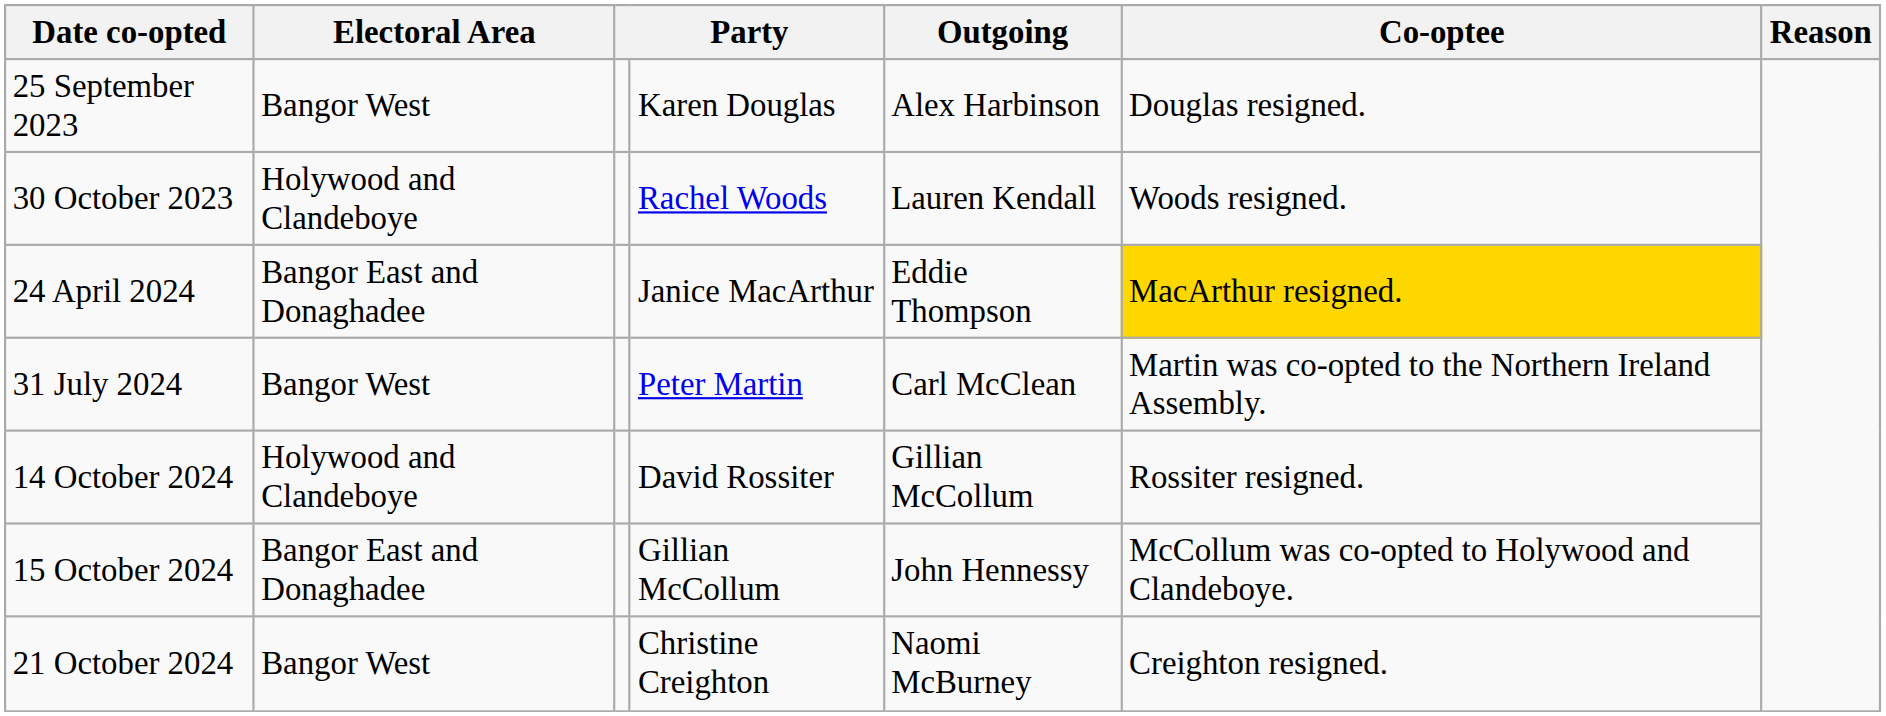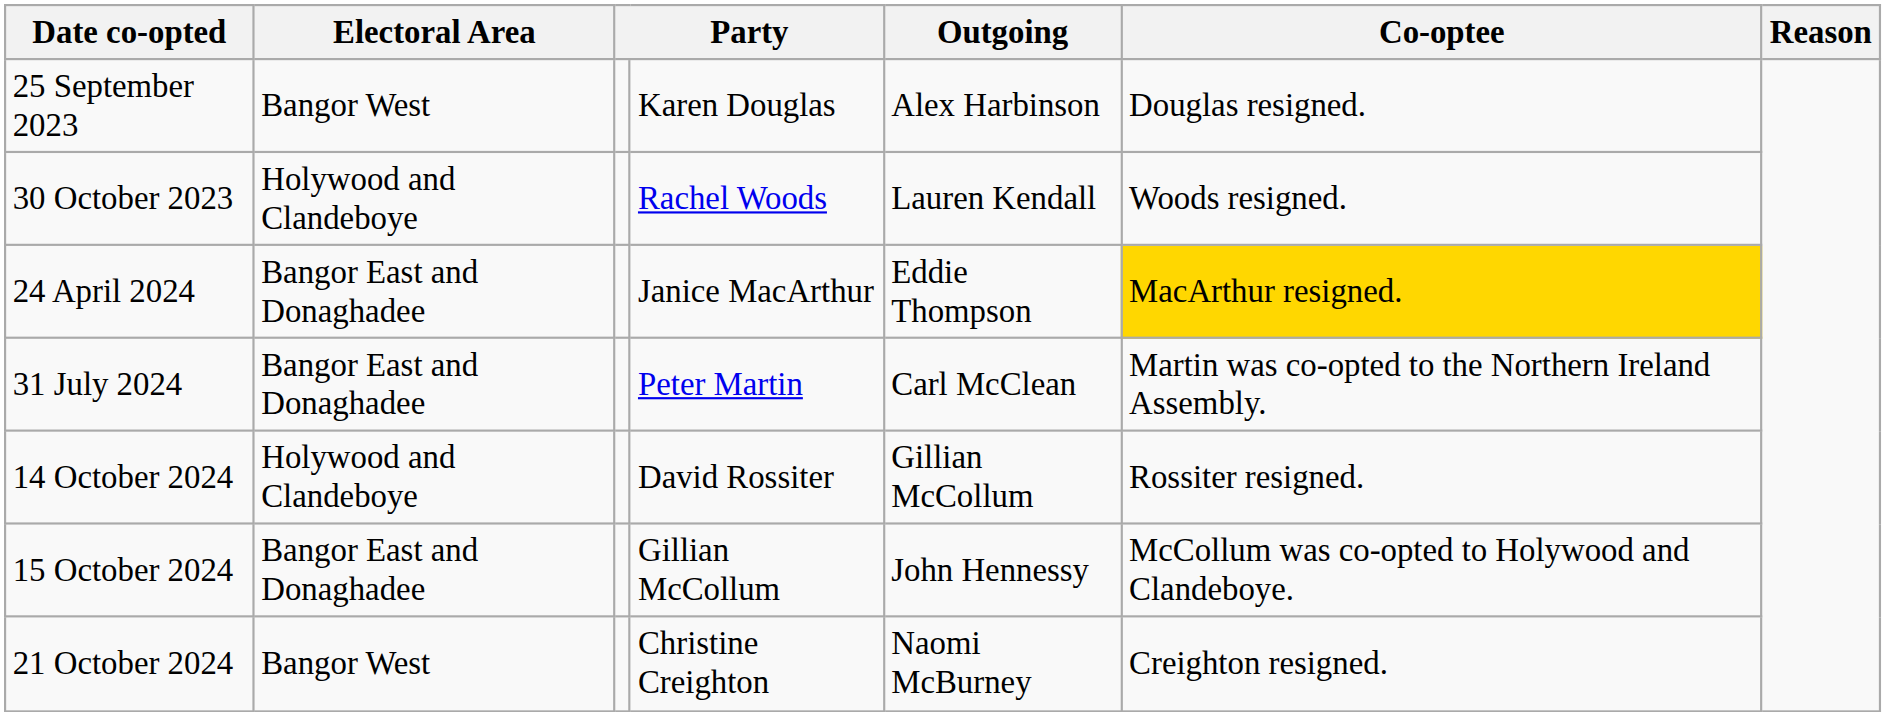31 July 2024 | Electoral Area: Bangor West -> Bangor East and Donaghadee
